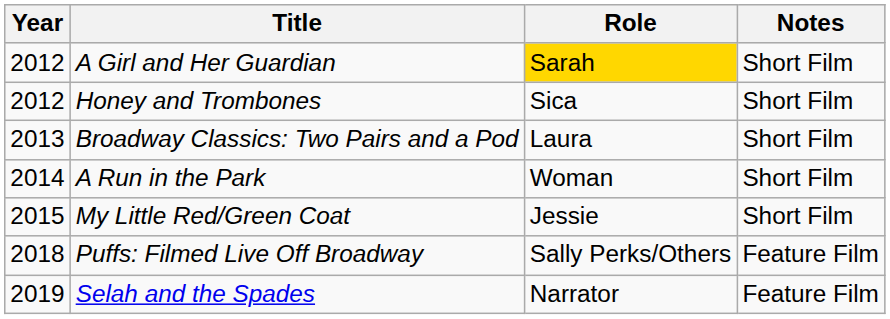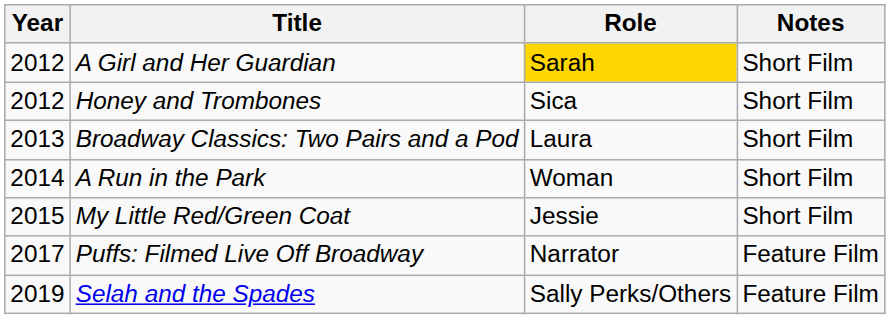Puffs: Filmed Live Off Broadway | Year: 2018 -> 2017
Puffs: Filmed Live Off Broadway | Role: Sally Perks/Others -> Narrator
Selah and the Spades | Role: Narrator -> Sally Perks/Others
